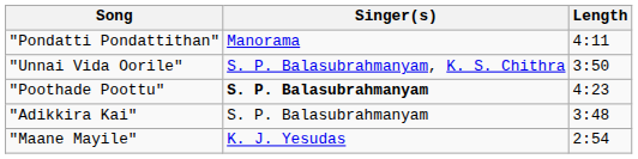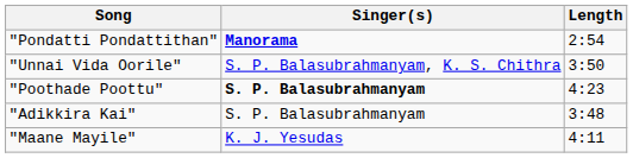"Pondatti Pondattithan" | Singer(s): normal -> bold
"Pondatti Pondattithan" | Length: 4:11 -> 2:54
"Maane Mayile" | Length: 2:54 -> 4:11
